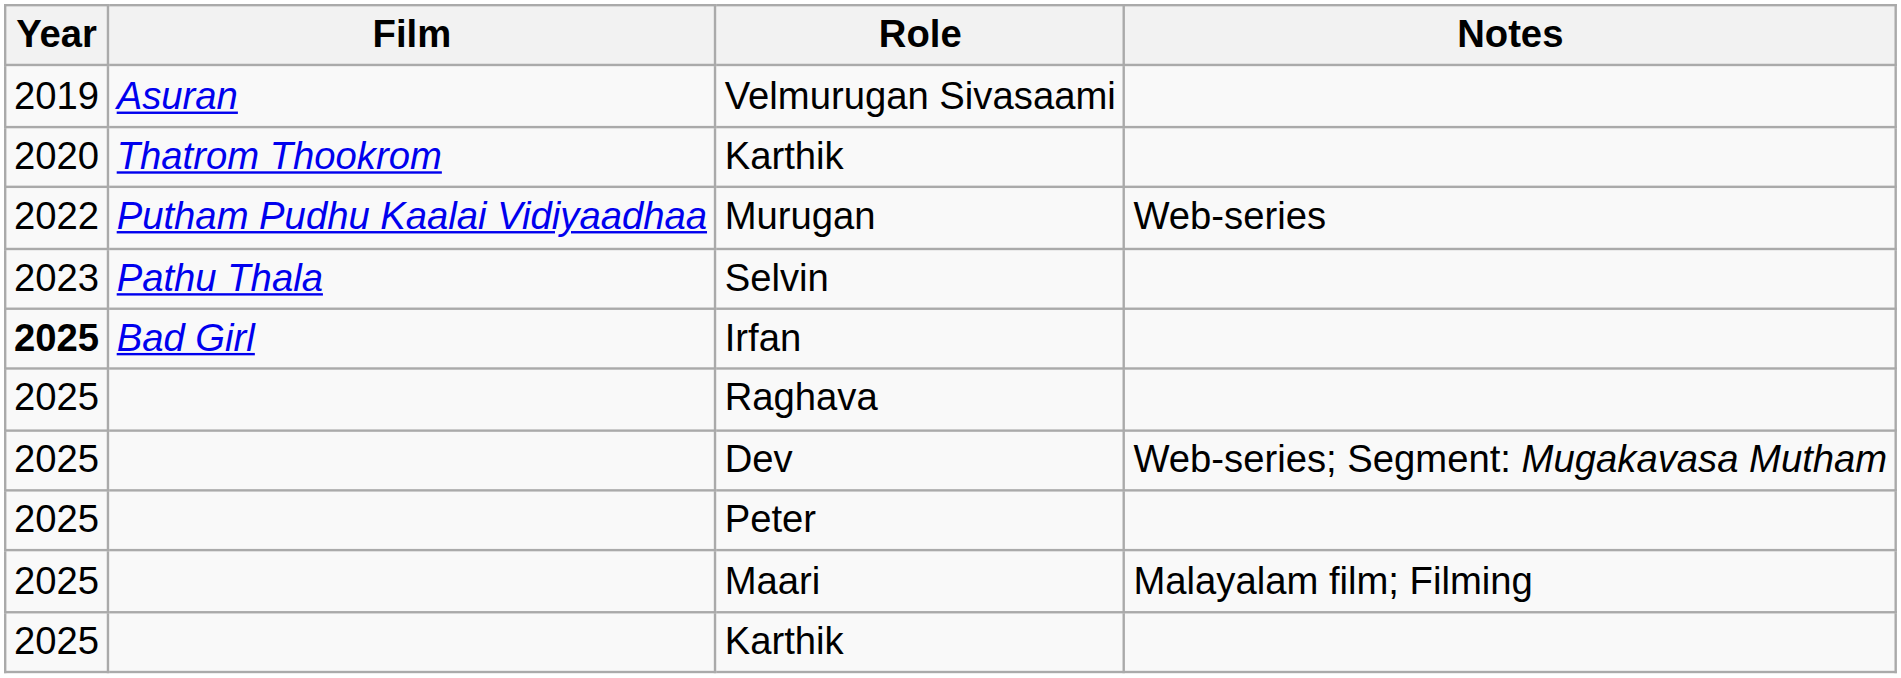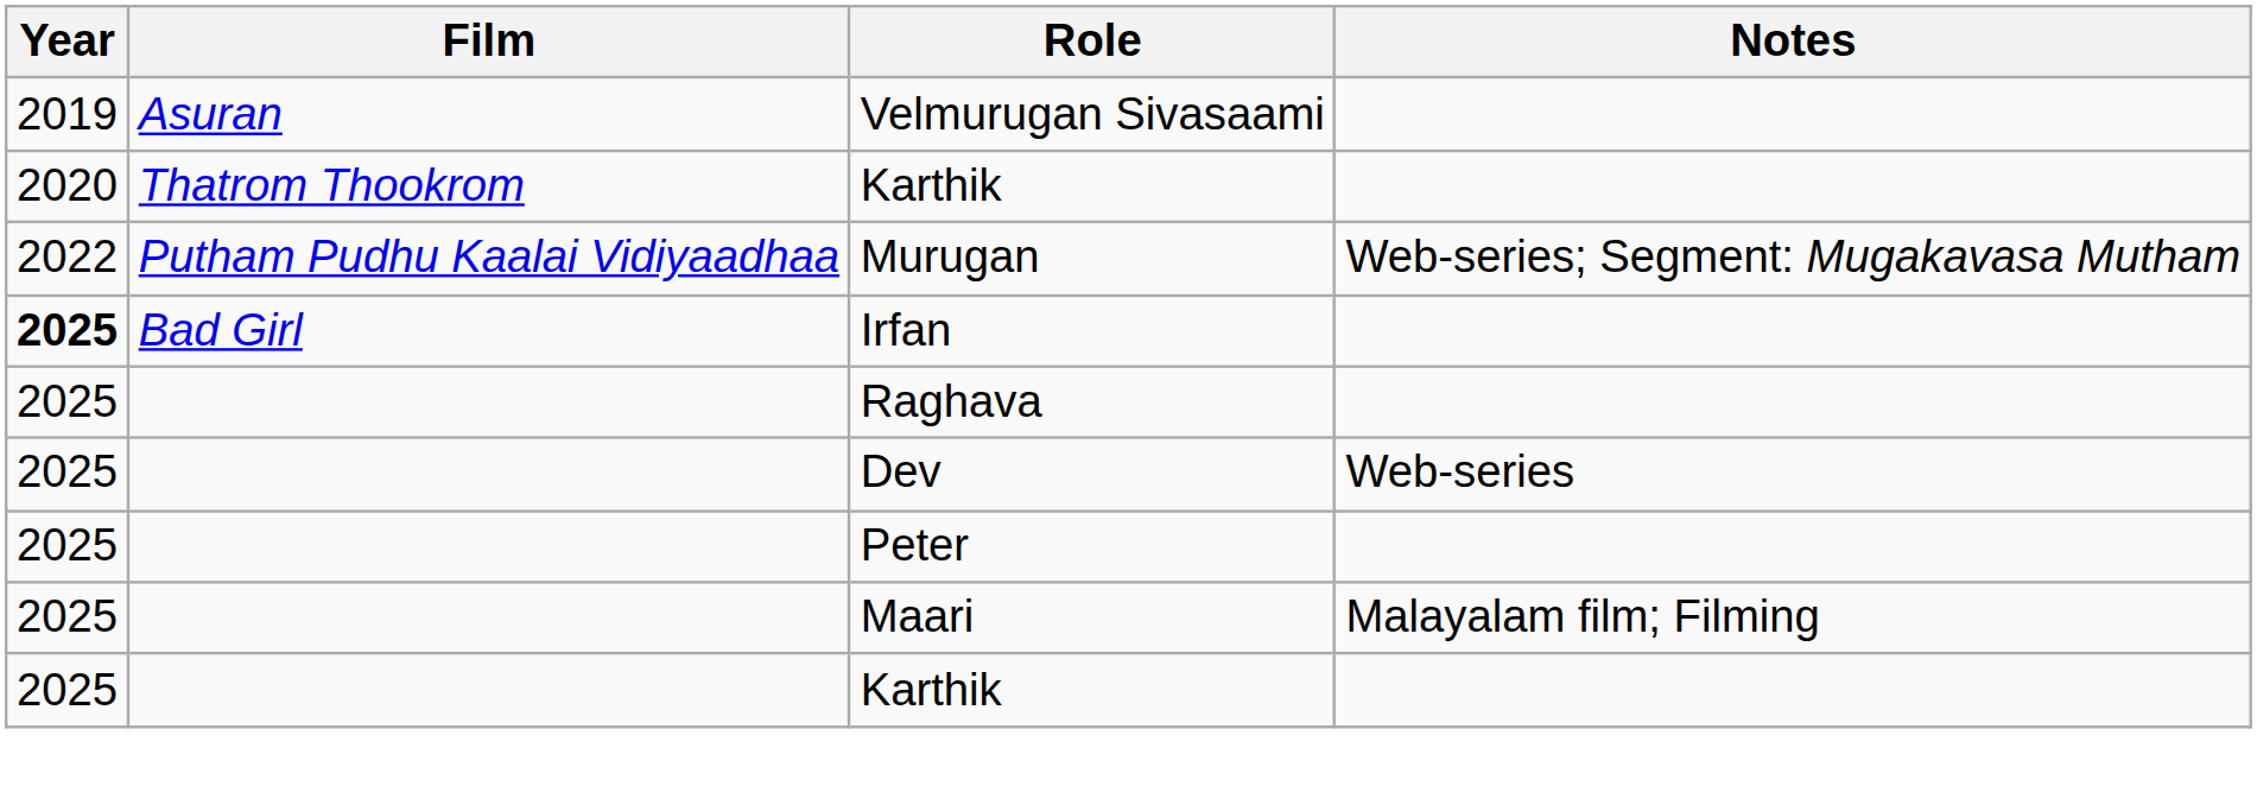Murugan | Notes: Web-series -> Web-series; Segment: Mugakavasa Mutham
- row: 2023 | Pathu Thala | Selvin
Dev | Notes: Web-series; Segment: Mugakavasa Mutham -> Web-series
